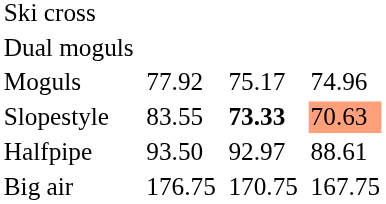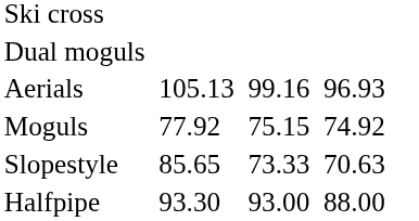+ row: Aerials | 105.13 | 99.16 | 96.93
Moguls | column 5: 75.17 -> 75.15
Moguls | column 7: 74.96 -> 74.92
Slopestyle | column 3: 83.55 -> 85.65
Slopestyle | column 5: bold -> normal
Slopestyle | column 7: lightsalmon background -> no background
Halfpipe | column 3: 93.50 -> 93.30
Halfpipe | column 5: 92.97 -> 93.00
Halfpipe | column 7: 88.61 -> 88.00
- row: Big air | 176.75 | 170.75 | 167.75
